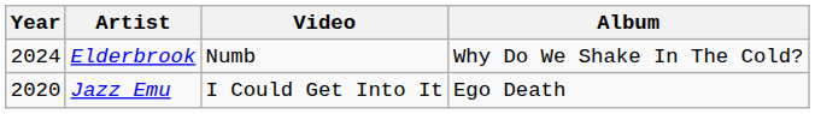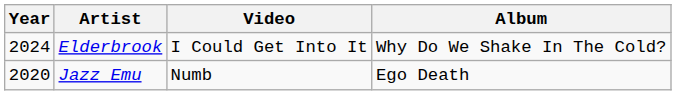Elderbrook | Video: Numb -> I Could Get Into It
Jazz Emu | Video: I Could Get Into It -> Numb
